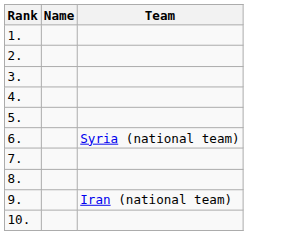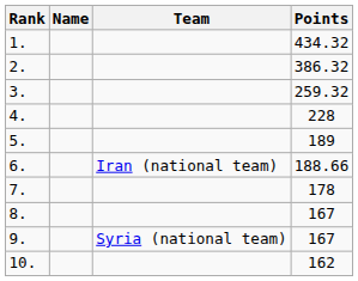+ column: Points | 434.32 | 386.32 | 259.32 | 228 | 189 | 188.66 | 178 | 167 | 167 | 162
6. | Team: Syria (national team) -> Iran (national team)
9. | Team: Iran (national team) -> Syria (national team)
